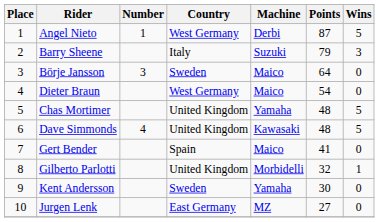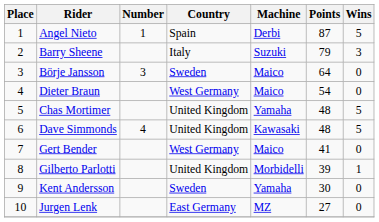Angel Nieto | Country: West Germany -> Spain
Gert Bender | Country: Spain -> West Germany
Gilberto Parlotti | Points: 32 -> 39
